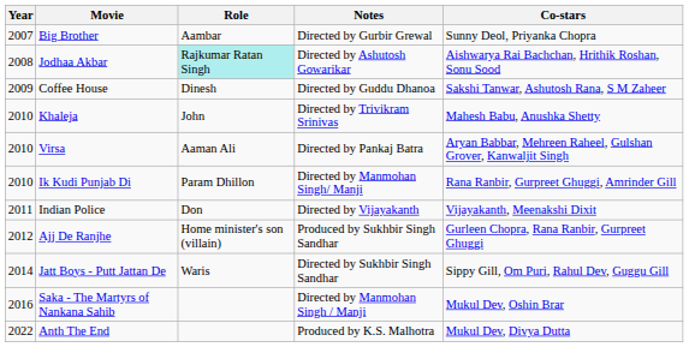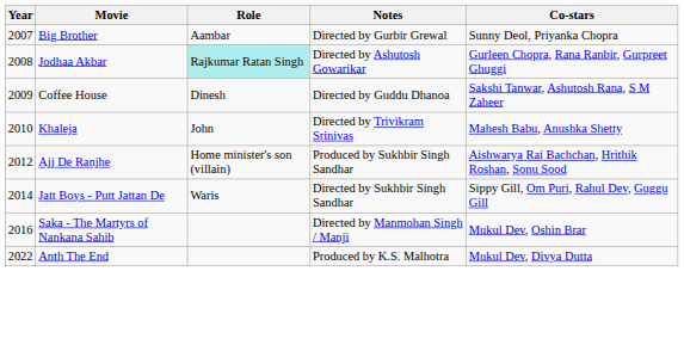Jodhaa Akbar | Co-stars: Aishwarya Rai Bachchan, Hrithik Roshan, Sonu Sood -> Gurleen Chopra, Rana Ranbir, Gurpreet Ghuggi
- row: 2010 | Virsa | Aaman Ali | Directed by Pankaj Batra | Aryan Babbar, Mehreen Raheel, Gulshan Grover, Kanwaljit Singh
- row: 2010 | Ik Kudi Punjab Di | Param Dhillon | Directed by Manmohan Singh/ Manji | Rana Ranbir, Gurpreet Ghuggi, Amrinder Gill
- row: 2011 | Indian Police | Don | Directed by Vijayakanth | Vijayakanth, Meenakshi Dixit
Ajj De Ranjhe | Co-stars: Gurleen Chopra, Rana Ranbir, Gurpreet Ghuggi -> Aishwarya Rai Bachchan, Hrithik Roshan, Sonu Sood
